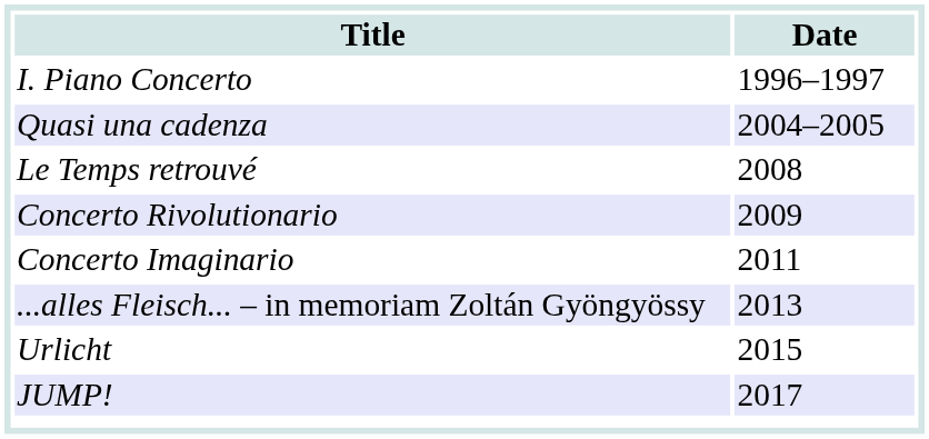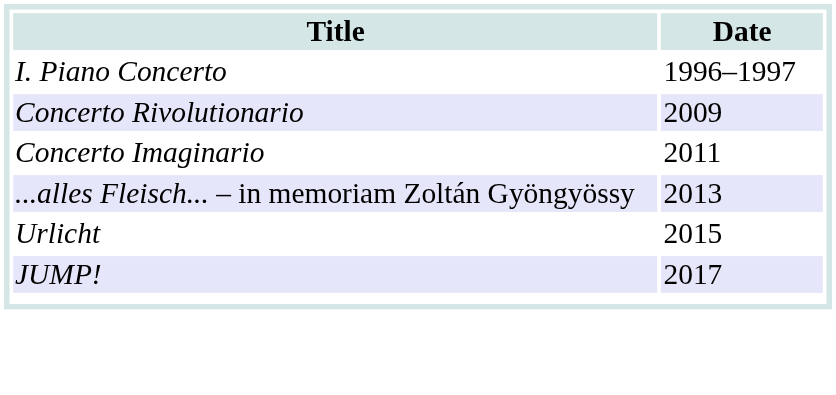- row: Quasi una cadenza | 2004–2005
- row: Le Temps retrouvé | 2008
